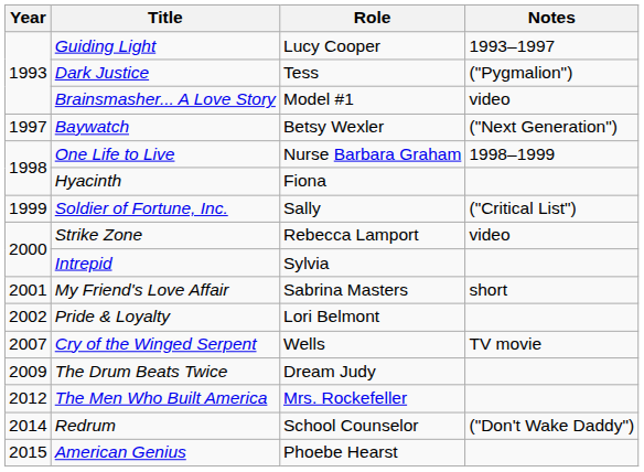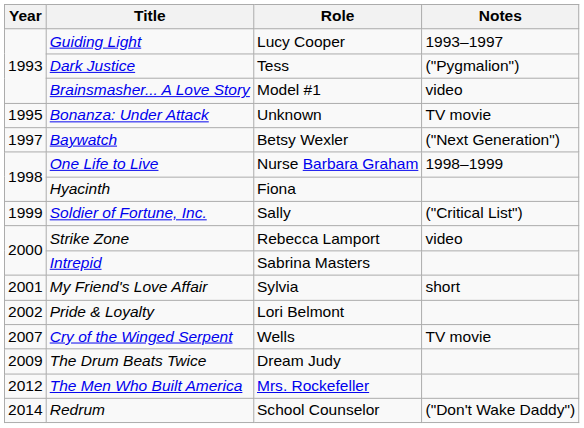+ row: 1995 | Bonanza: Under Attack | Unknown | TV movie
Intrepid | Role: Sylvia -> Sabrina Masters
My Friend's Love Affair | Role: Sabrina Masters -> Sylvia
- row: 2015 | American Genius | Phoebe Hearst
